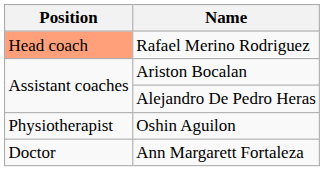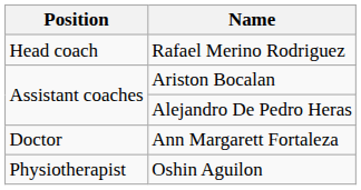Rafael Merino Rodriguez | Position: lightsalmon background -> no background
rows swapped: Oshin Aguilon <-> Ann Margarett Fortaleza
